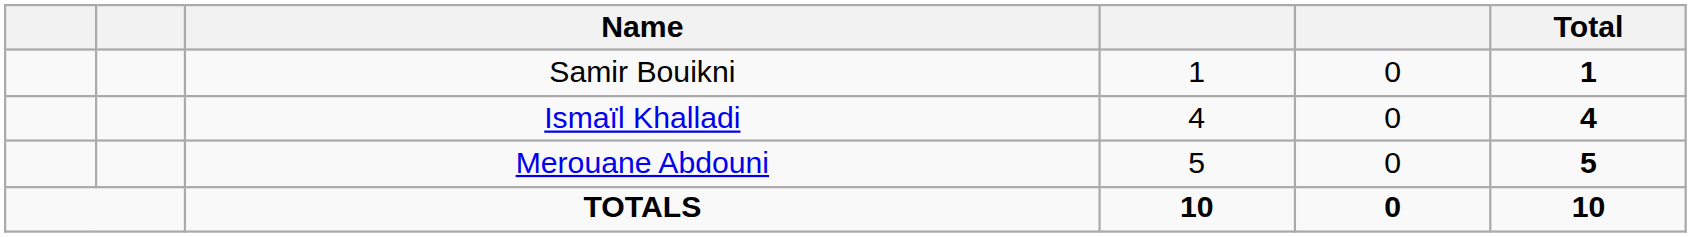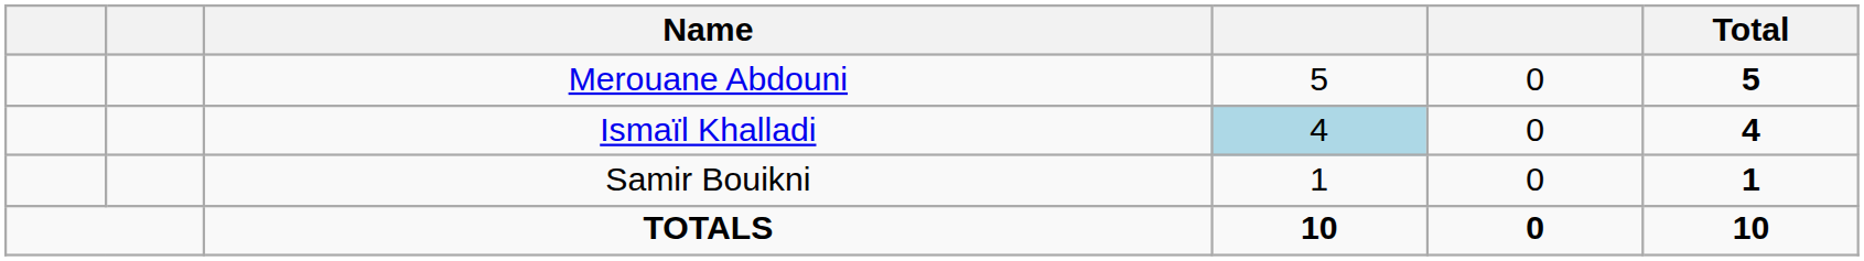rows swapped: Merouane Abdouni <-> Samir Bouikni
Ismaïl Khalladi | column 4: no background -> lightblue background
